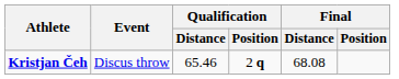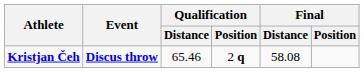Kristjan Čeh | Event: normal -> bold
Kristjan Čeh | Final / Distance: 68.08 -> 58.08
